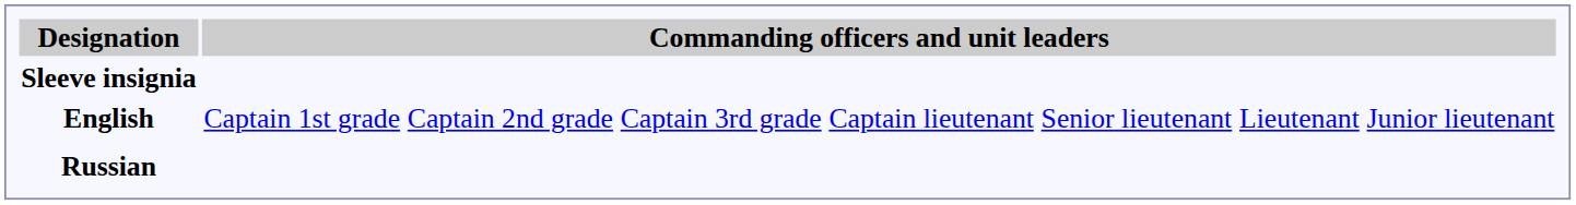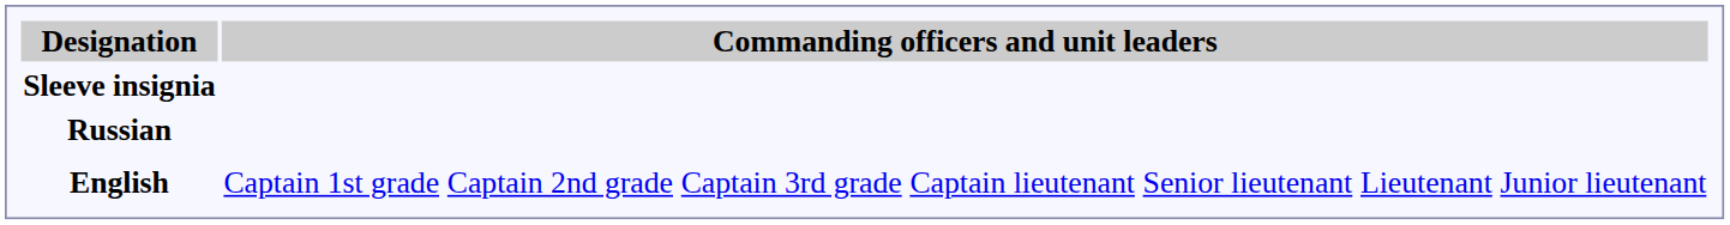rows swapped: Russian <-> English
